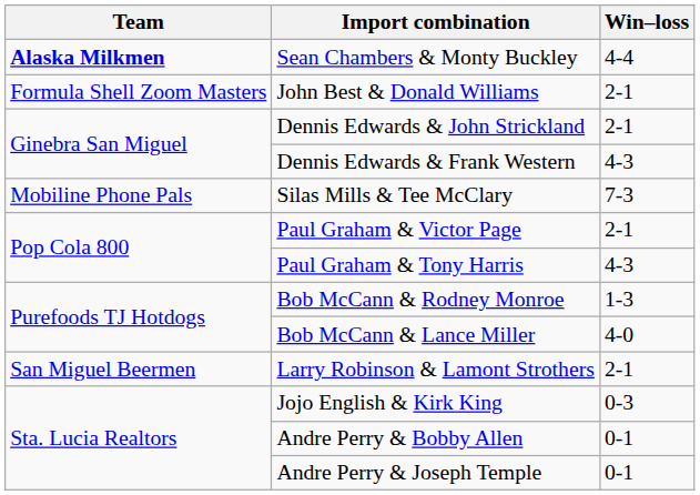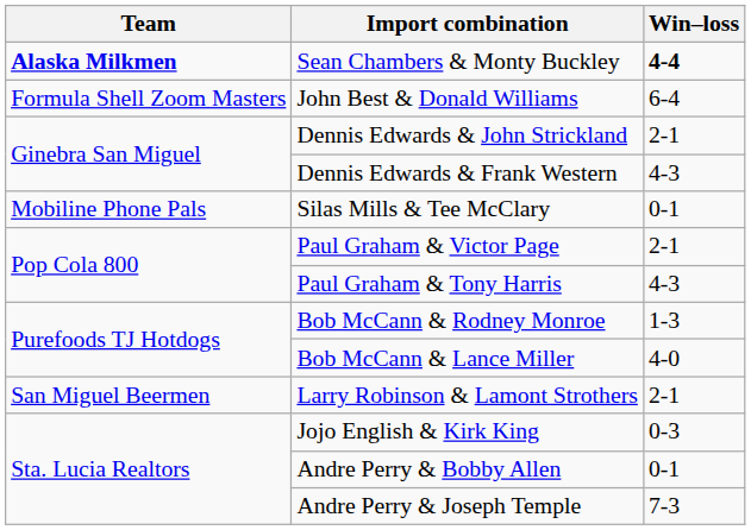Sean Chambers & Monty Buckley | Win–loss: normal -> bold
John Best & Donald Williams | Win–loss: 2-1 -> 6-4
Silas Mills & Tee McClary | Win–loss: 7-3 -> 0-1
Andre Perry & Joseph Temple | Win–loss: 0-1 -> 7-3
